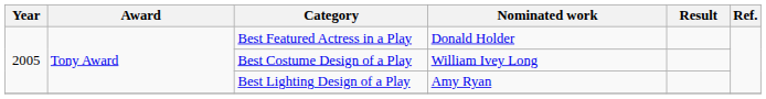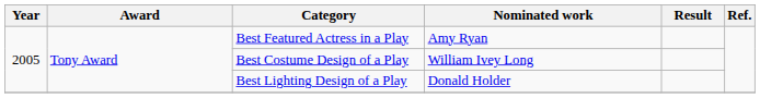Best Featured Actress in a Play | Nominated work: Donald Holder -> Amy Ryan
Best Lighting Design of a Play | Nominated work: Amy Ryan -> Donald Holder
